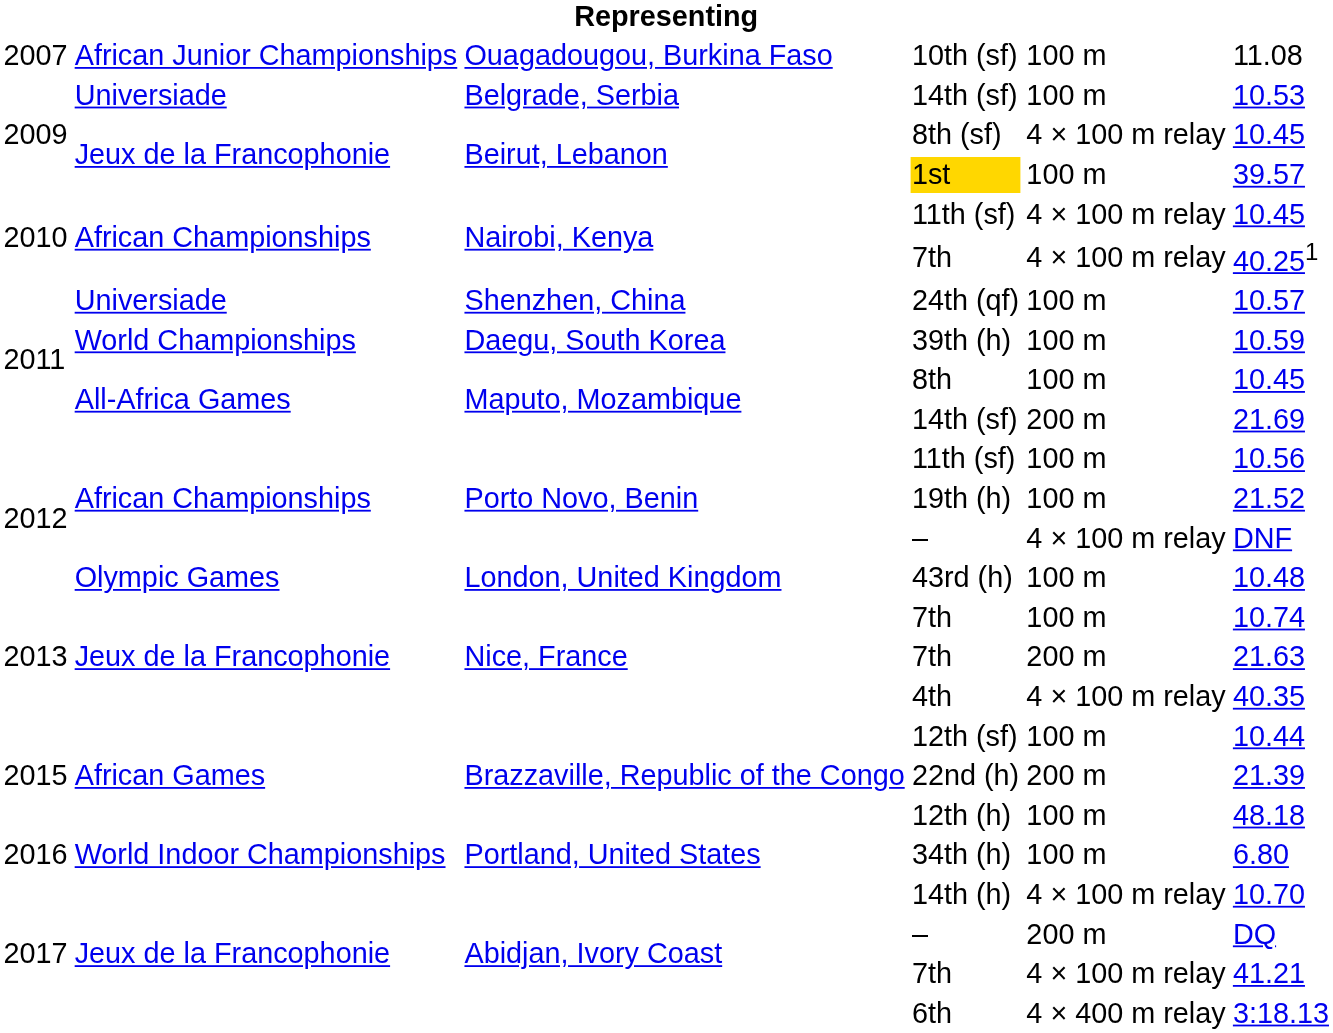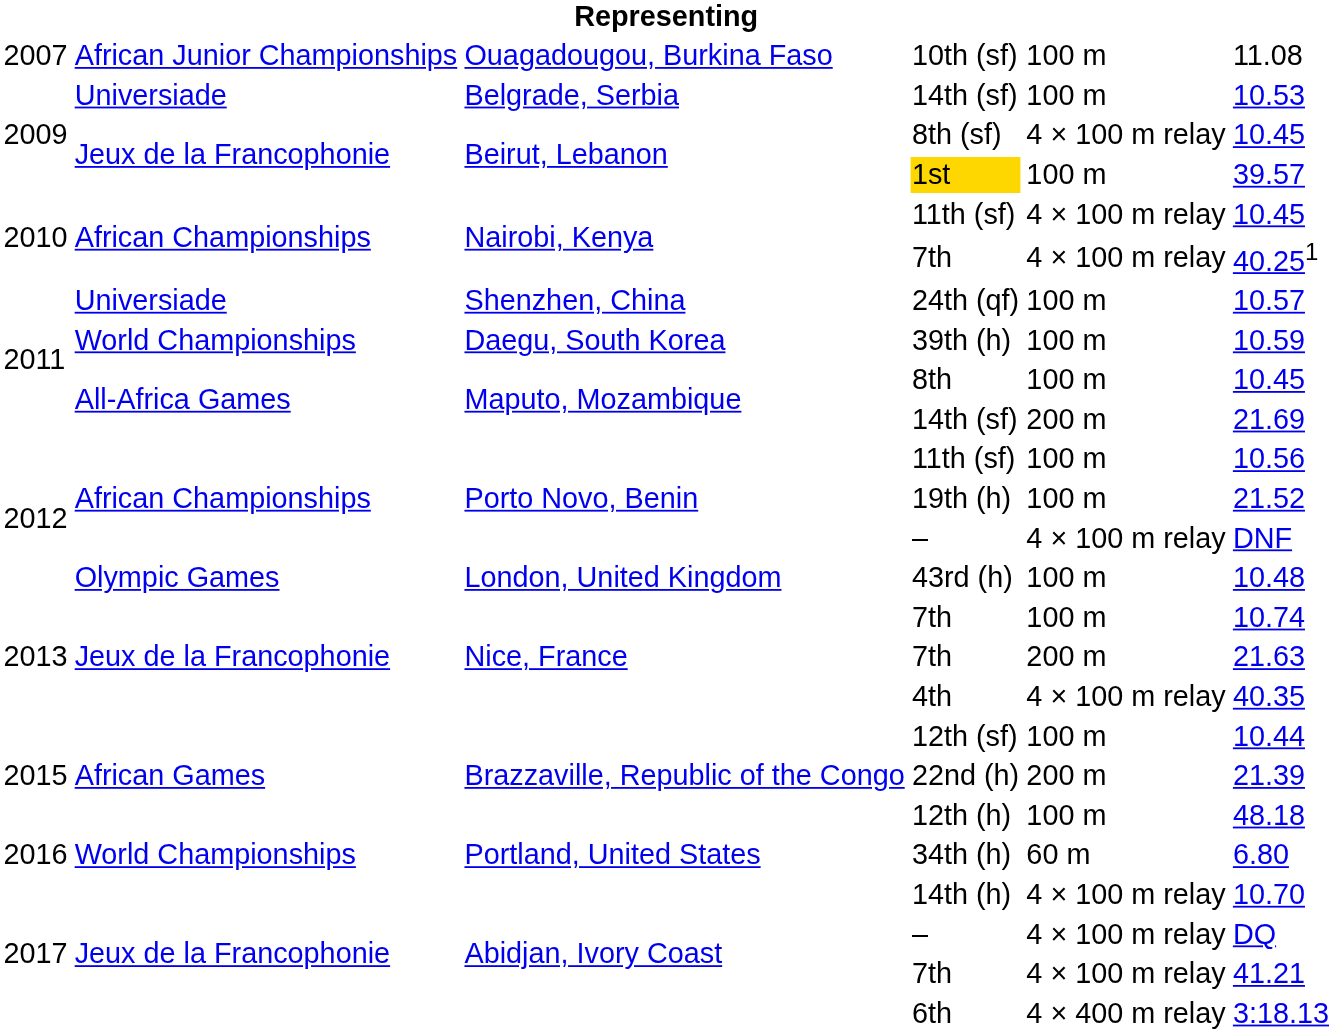34th (h) | column 2: World Indoor Championships -> World Championships
34th (h) | column 5: 100 m -> 60 m
Abidjan, Ivory Coast / – | column 5: 200 m -> 4 × 100 m relay
